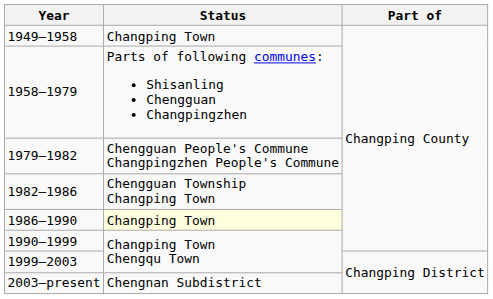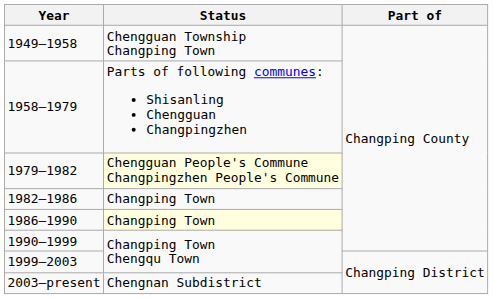1949–1958 | Status: Changping Town -> Chengguan Township Changping Town
1979–1982 | Status: no background -> lightyellow background
1982–1986 | Status: Chengguan Township Changping Town -> Changping Town
